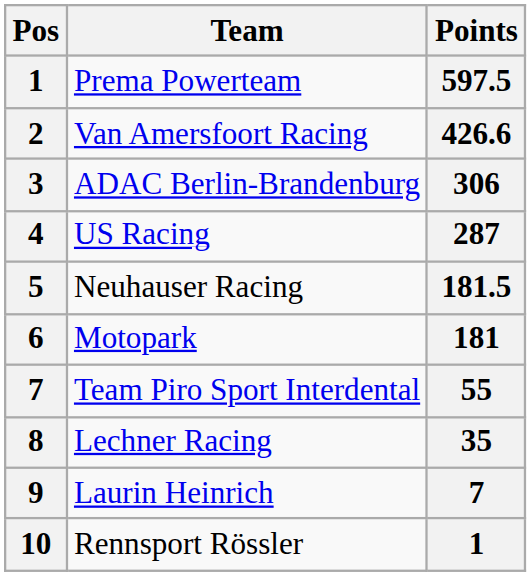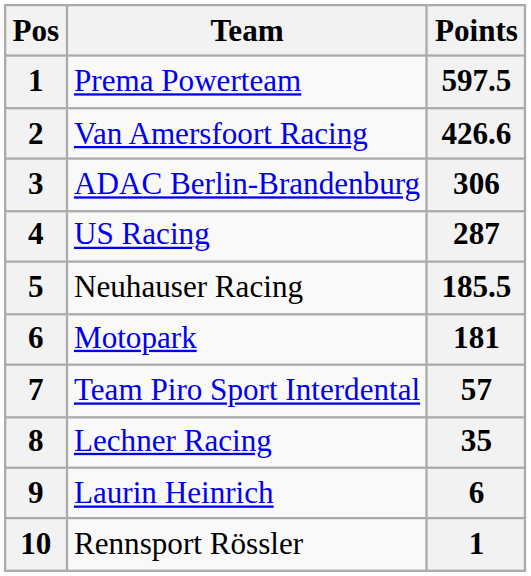Neuhauser Racing | Points: 181.5 -> 185.5
Team Piro Sport Interdental | Points: 55 -> 57
Laurin Heinrich | Points: 7 -> 6
